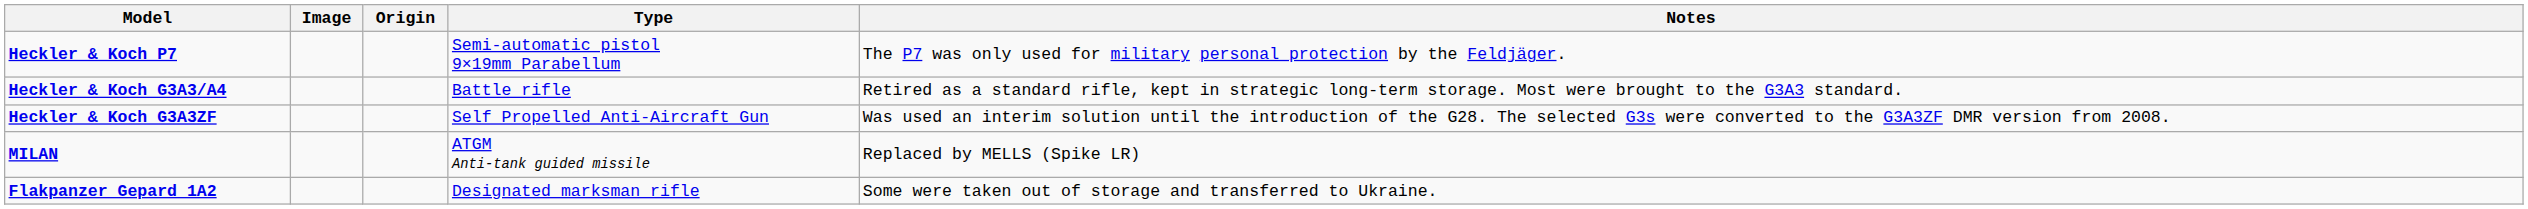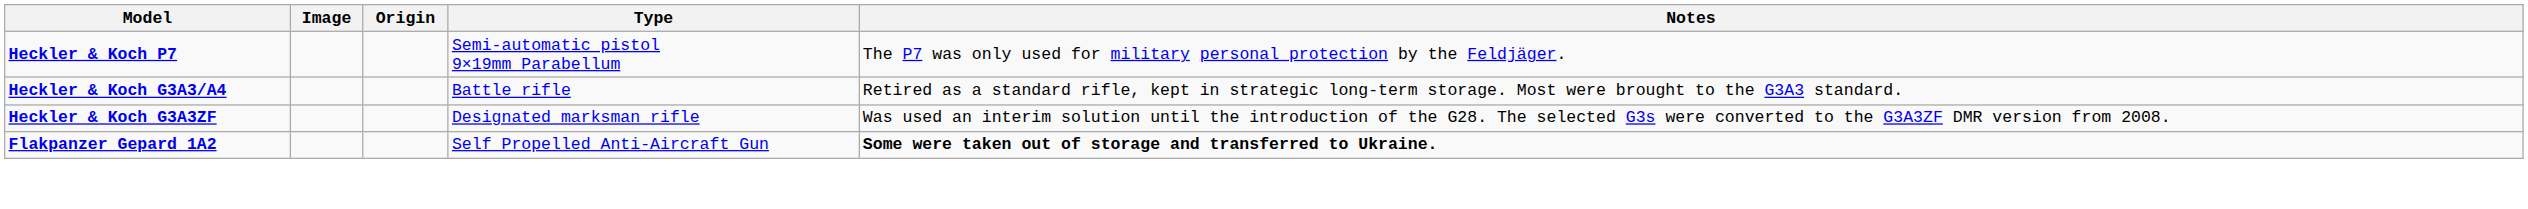Heckler & Koch G3A3ZF | Type: Self Propelled Anti-Aircraft Gun -> Designated marksman rifle
- row: MILAN | ATGM Anti-tank guided missile | Replaced by MELLS (Spike LR)
Flakpanzer Gepard 1A2 | Type: Designated marksman rifle -> Self Propelled Anti-Aircraft Gun
Flakpanzer Gepard 1A2 | Notes: normal -> bold
